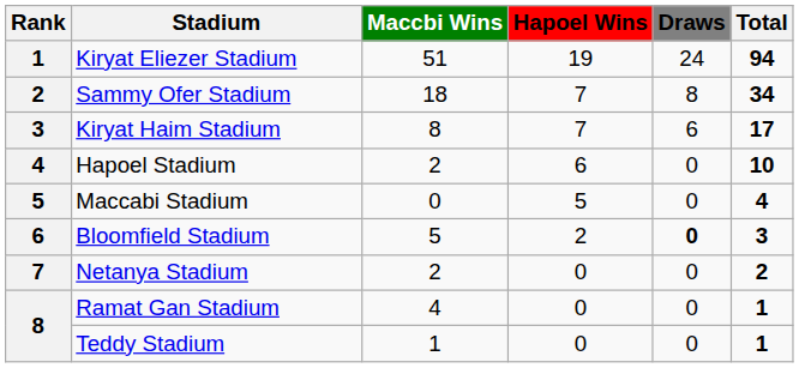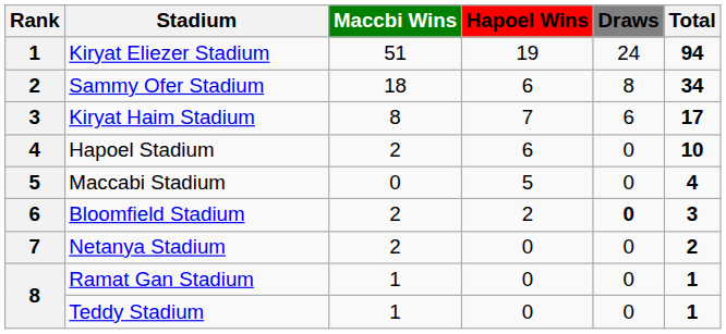Sammy Ofer Stadium | Hapoel Wins: 7 -> 6
Bloomfield Stadium | Maccbi Wins: 5 -> 2
Ramat Gan Stadium | Maccbi Wins: 4 -> 1
